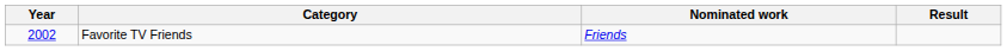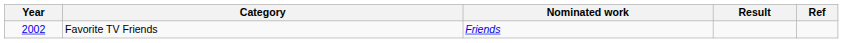+ column: Ref
